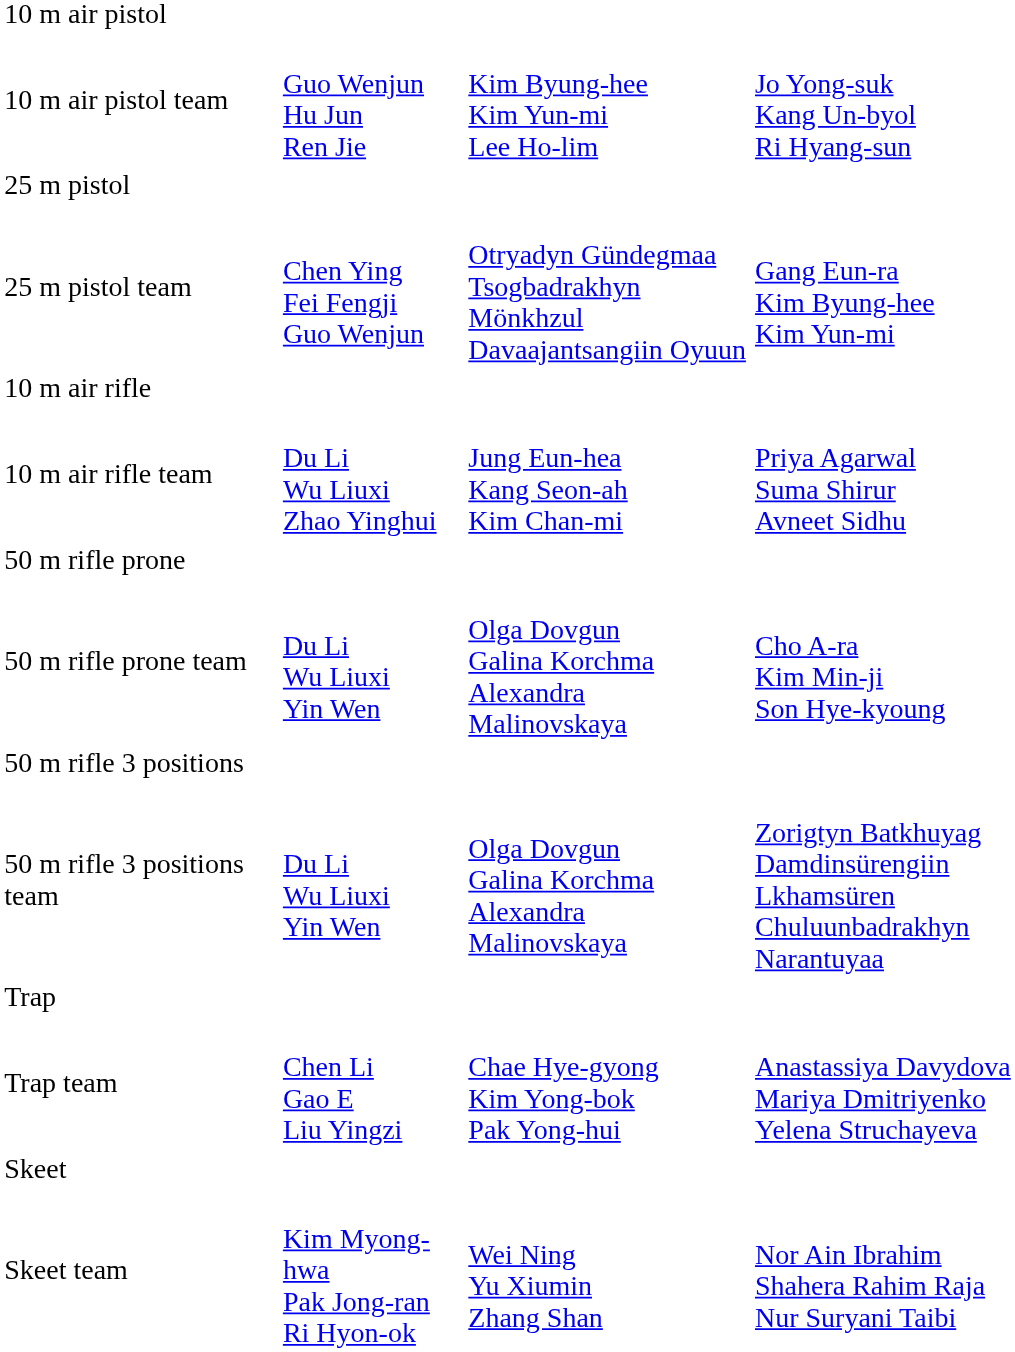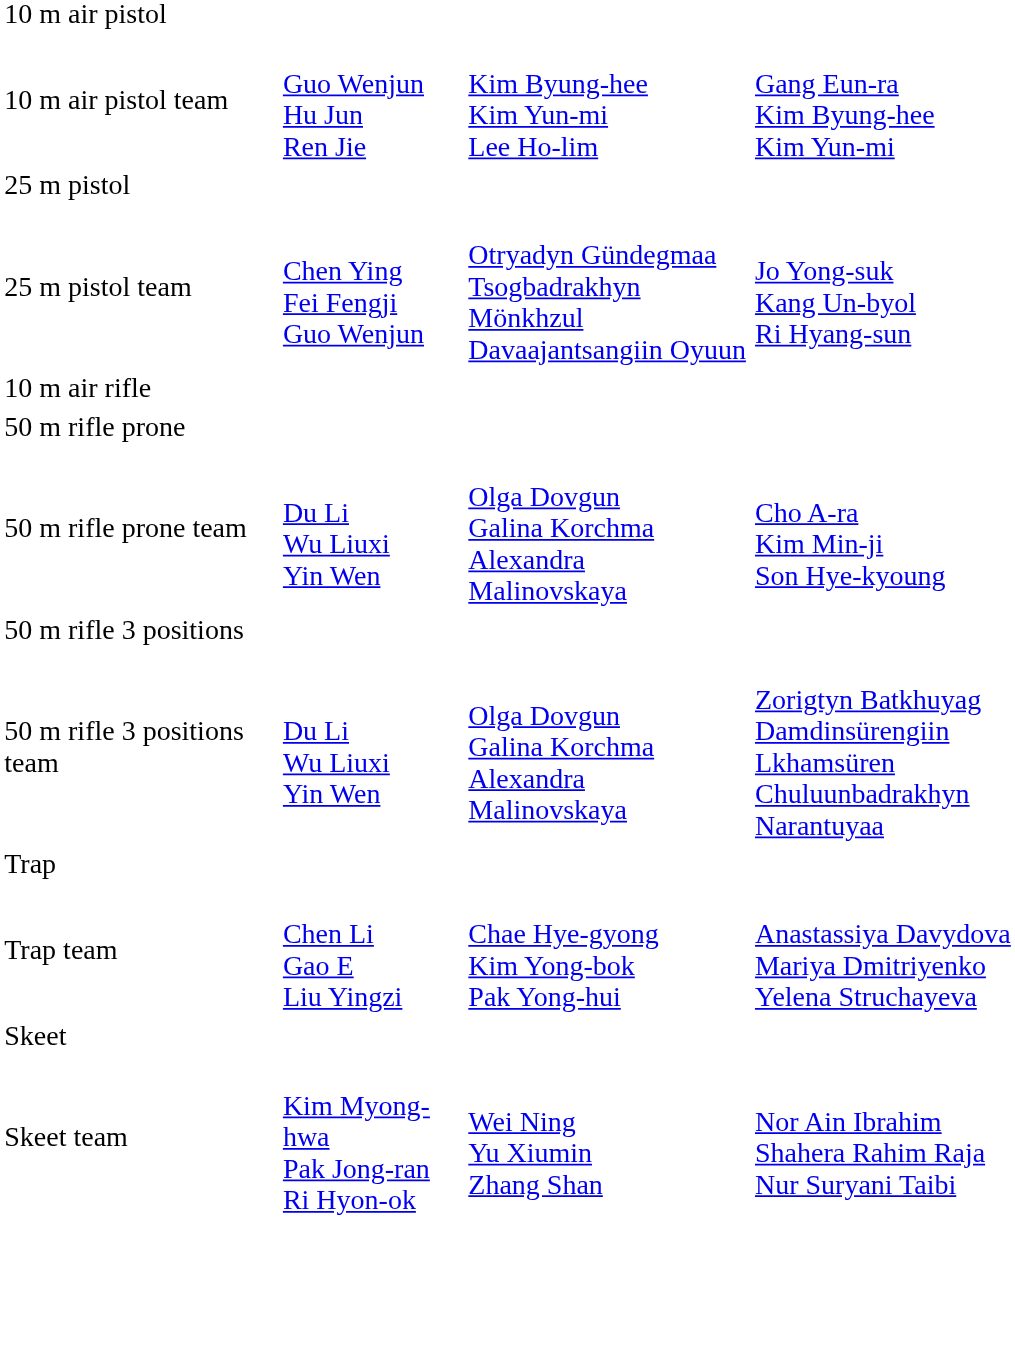10 m air pistol team | column 4: Jo Yong-suk Kang Un-byol Ri Hyang-sun -> Gang Eun-ra Kim Byung-hee Kim Yun-mi
25 m pistol team | column 4: Gang Eun-ra Kim Byung-hee Kim Yun-mi -> Jo Yong-suk Kang Un-byol Ri Hyang-sun
- row: 10 m air rifle team | Du Li Wu Liuxi Zhao Yinghui | Jung Eun-hea Kang Seon-ah Kim Chan-mi | Priya Agarwal Suma Shirur Avneet Sidhu
